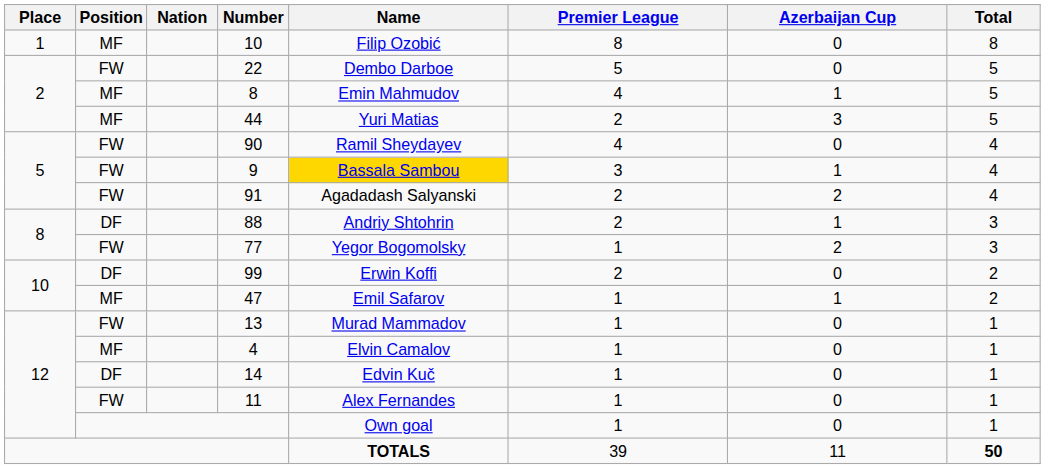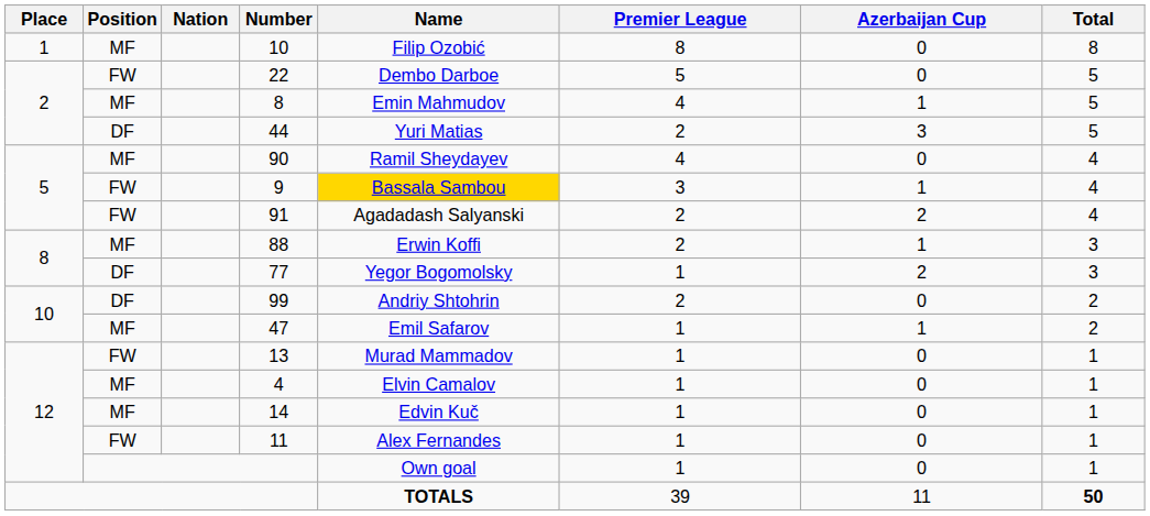44 | Position: MF -> DF
90 | Position: FW -> MF
88 | Position: DF -> MF
88 | Name: Andriy Shtohrin -> Erwin Koffi
77 | Position: FW -> DF
99 | Name: Erwin Koffi -> Andriy Shtohrin
14 | Position: DF -> MF
